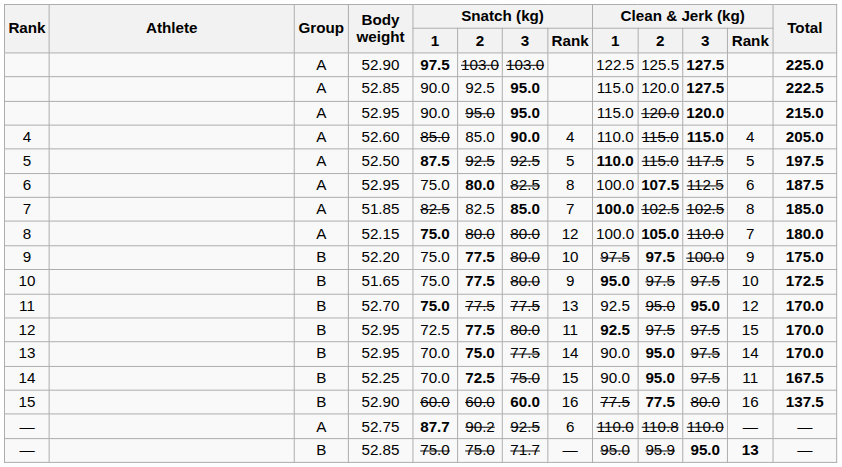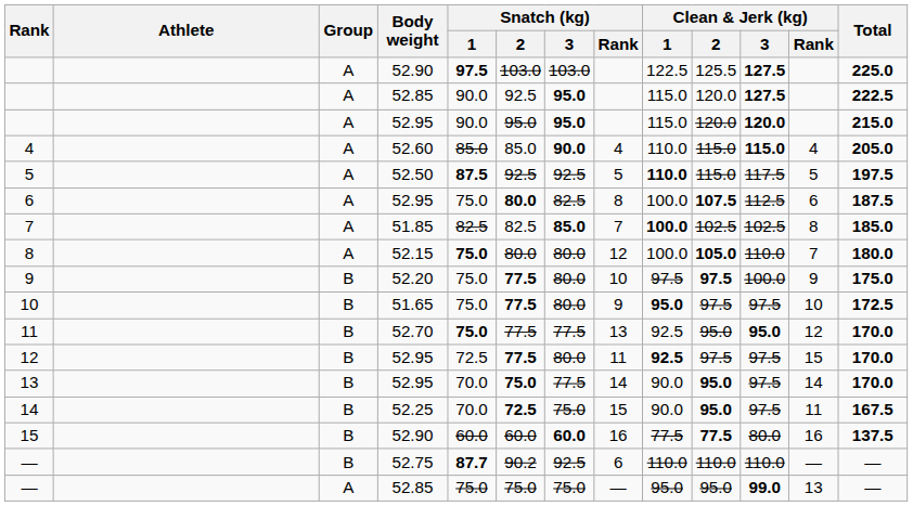— / 52.75 | Group: A -> B
— / 52.75 | Clean & Jerk (kg) / 2: 110.8 -> 110.0
— / 52.85 | Group: B -> A
— / 52.85 | Snatch (kg) / 3: 71.7 -> 75.0
— / 52.85 | Clean & Jerk (kg) / 2: 95.9 -> 95.0
— / 52.85 | Clean & Jerk (kg) / 3: 95.0 -> 99.0
— / 52.85 | Clean & Jerk (kg) / Rank: bold -> normal
